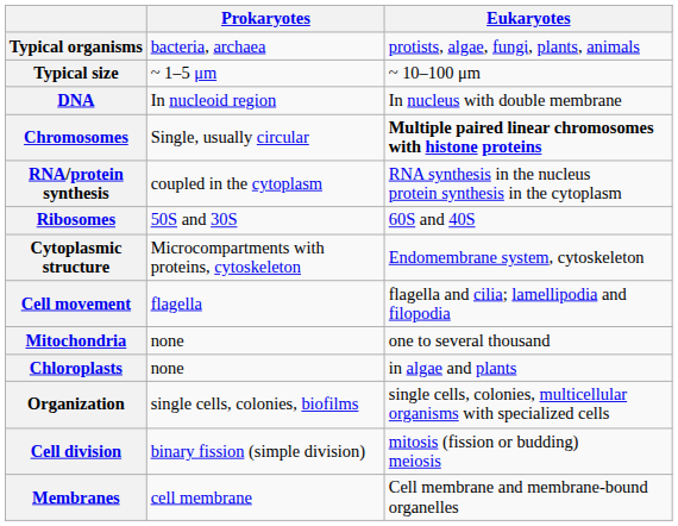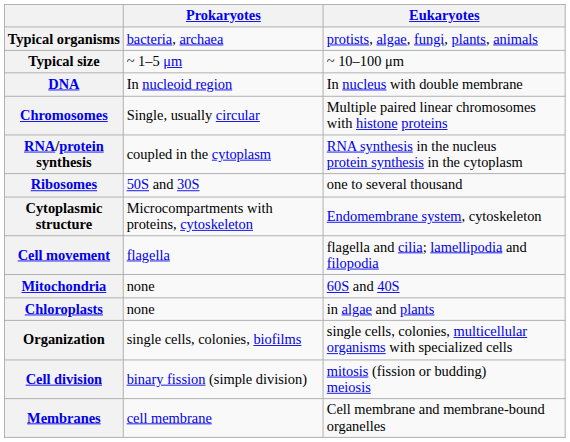Chromosomes | Eukaryotes: bold -> normal
Ribosomes | Eukaryotes: 60S and 40S -> one to several thousand
Mitochondria | Eukaryotes: one to several thousand -> 60S and 40S
